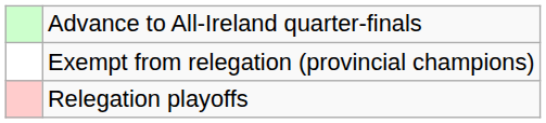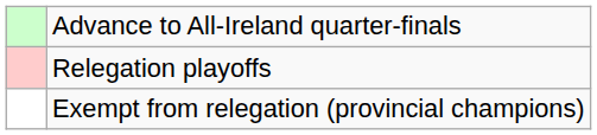rows swapped: Relegation playoffs <-> Exempt from relegation (provincial champions)
